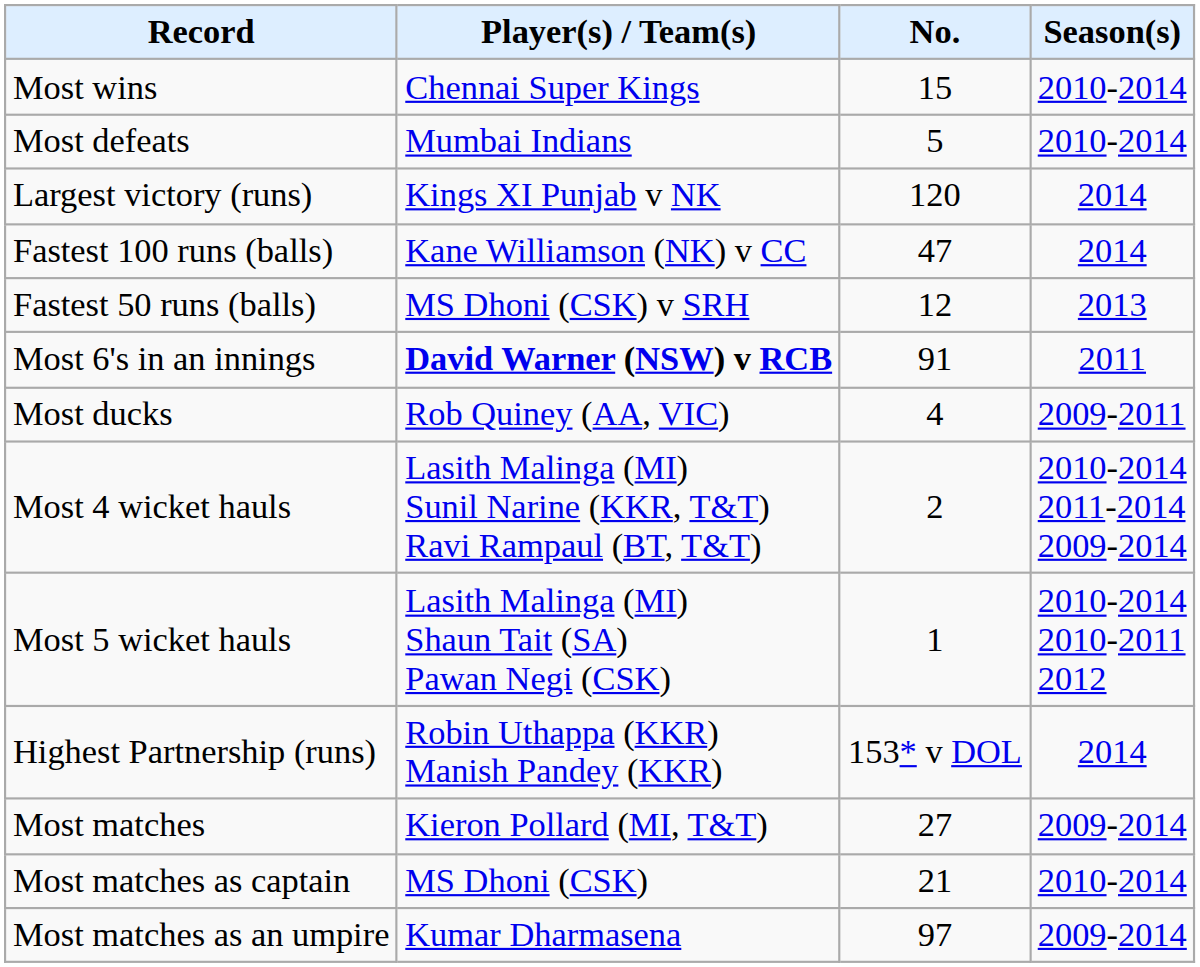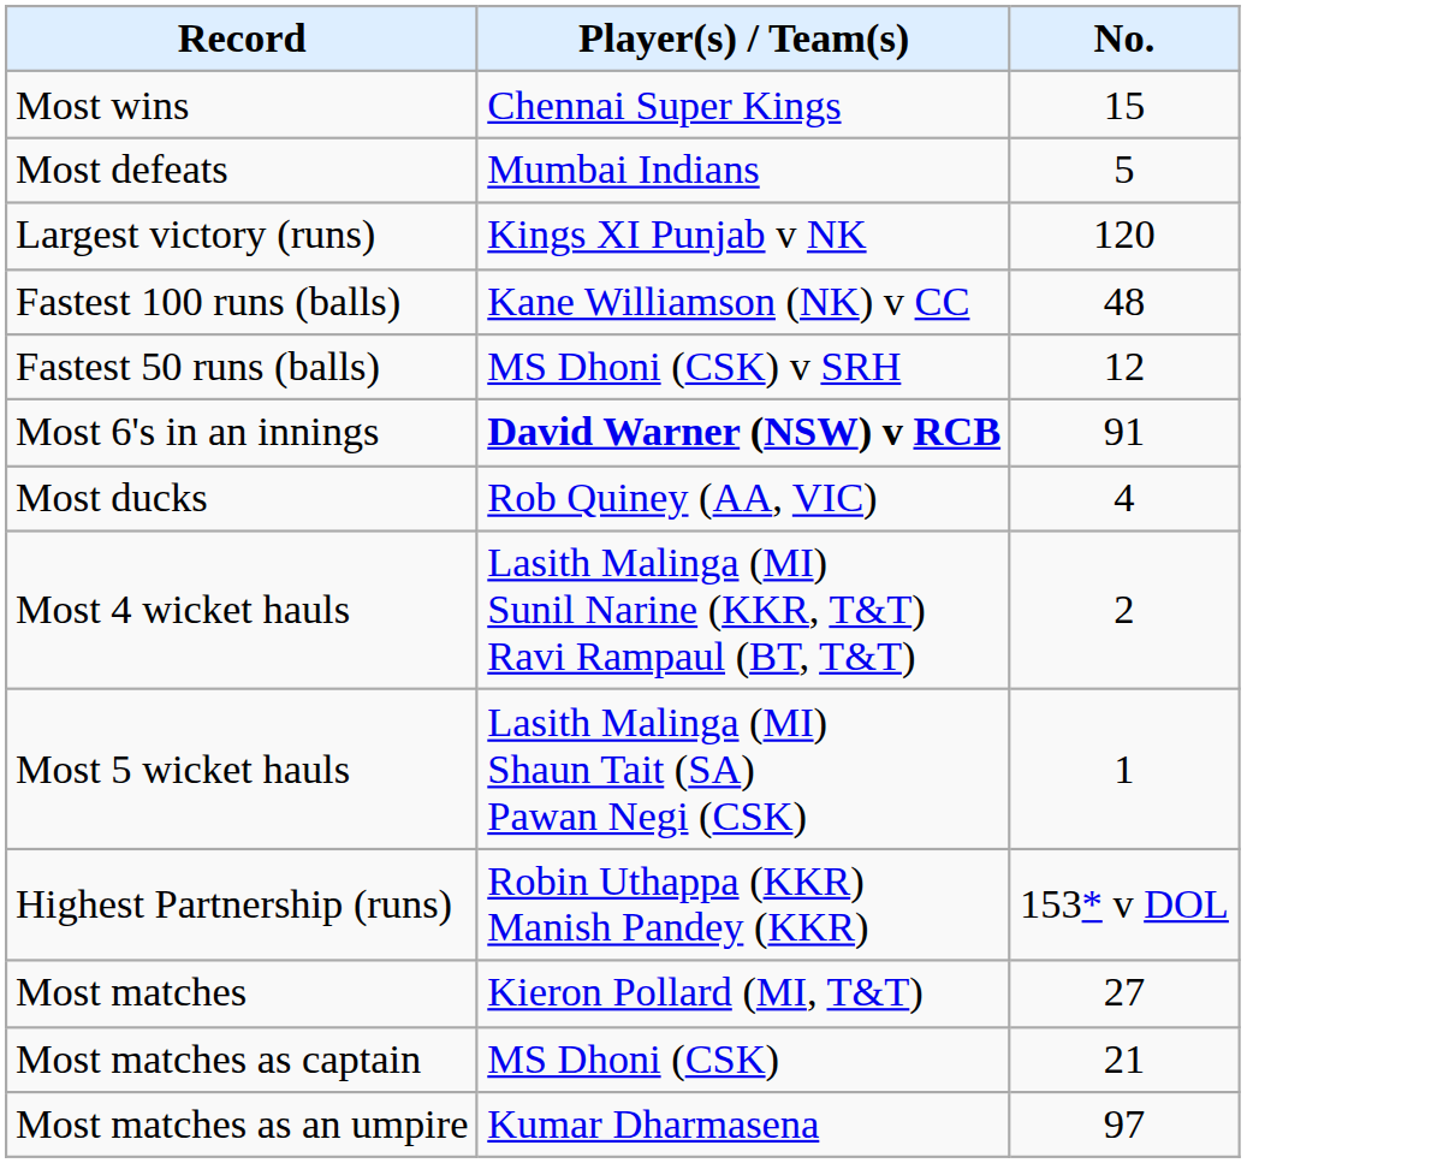- column: Season(s) | 2010-2014 | 2010-2014 | 2014 | 2014 | 2013 | 2011 | 2009-2011 | 2010-2014 2011-2014 2009-2014 | 2010-2014 2010-2011 2012 | 2014 | 2009-2014 | 2010-2014 | 2009-2014
Fastest 100 runs (balls) | No.: 47 -> 48
